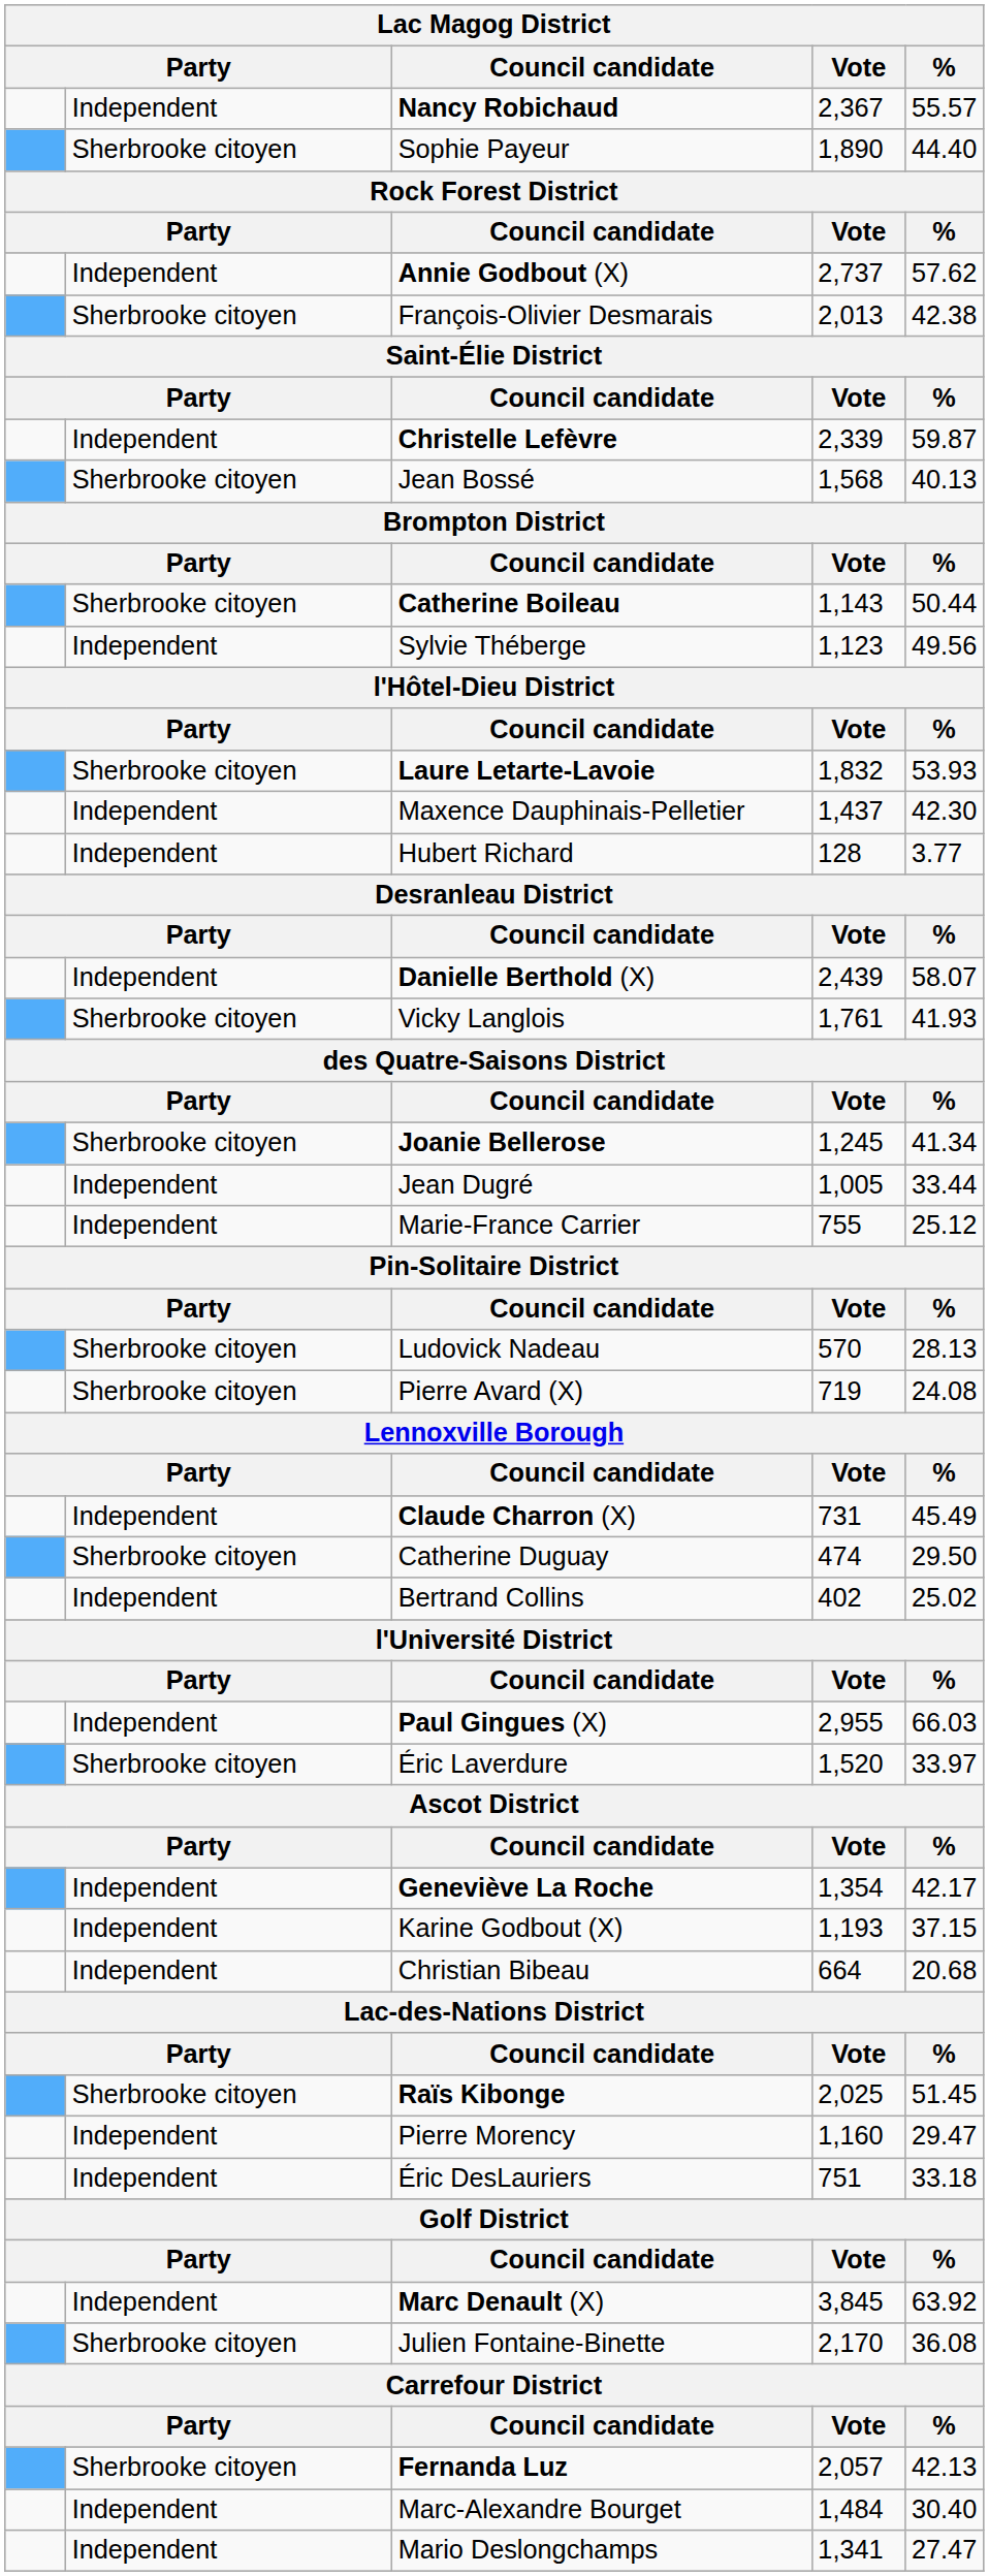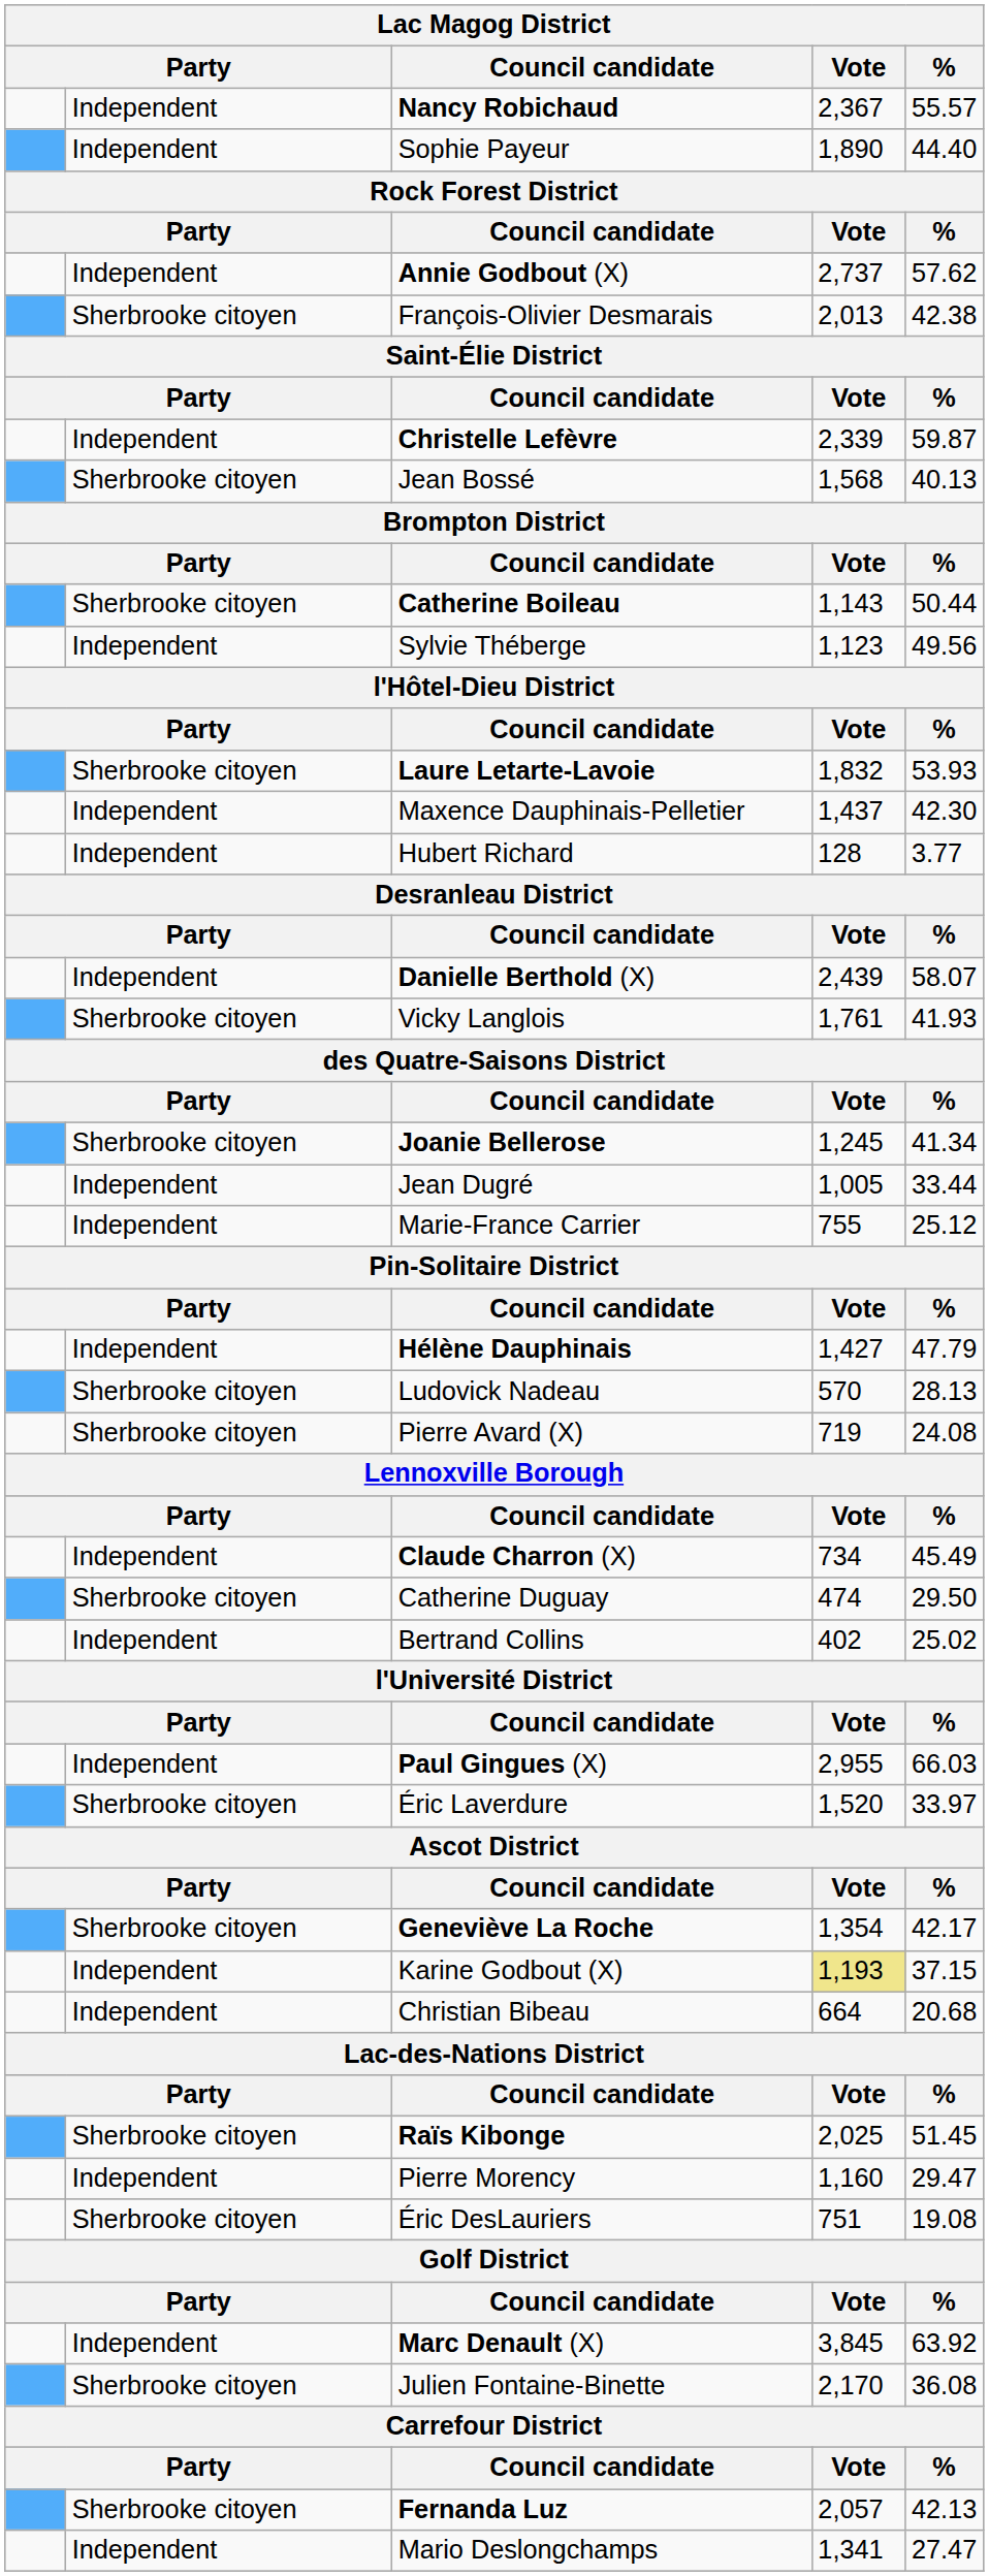Sophie Payeur | column 2: Sherbrooke citoyen -> Independent
+ row: Independent | Hélène Dauphinais | 1,427 | 47.79
Claude Charron (X) | Vote: 731 -> 734
Geneviève La Roche | column 2: Independent -> Sherbrooke citoyen
Karine Godbout (X) | Vote: no background -> khaki background
Éric DesLauriers | column 2: Independent -> Sherbrooke citoyen
Éric DesLauriers | %: 33.18 -> 19.08
- row: Independent | Marc-Alexandre Bourget | 1,484 | 30.40
